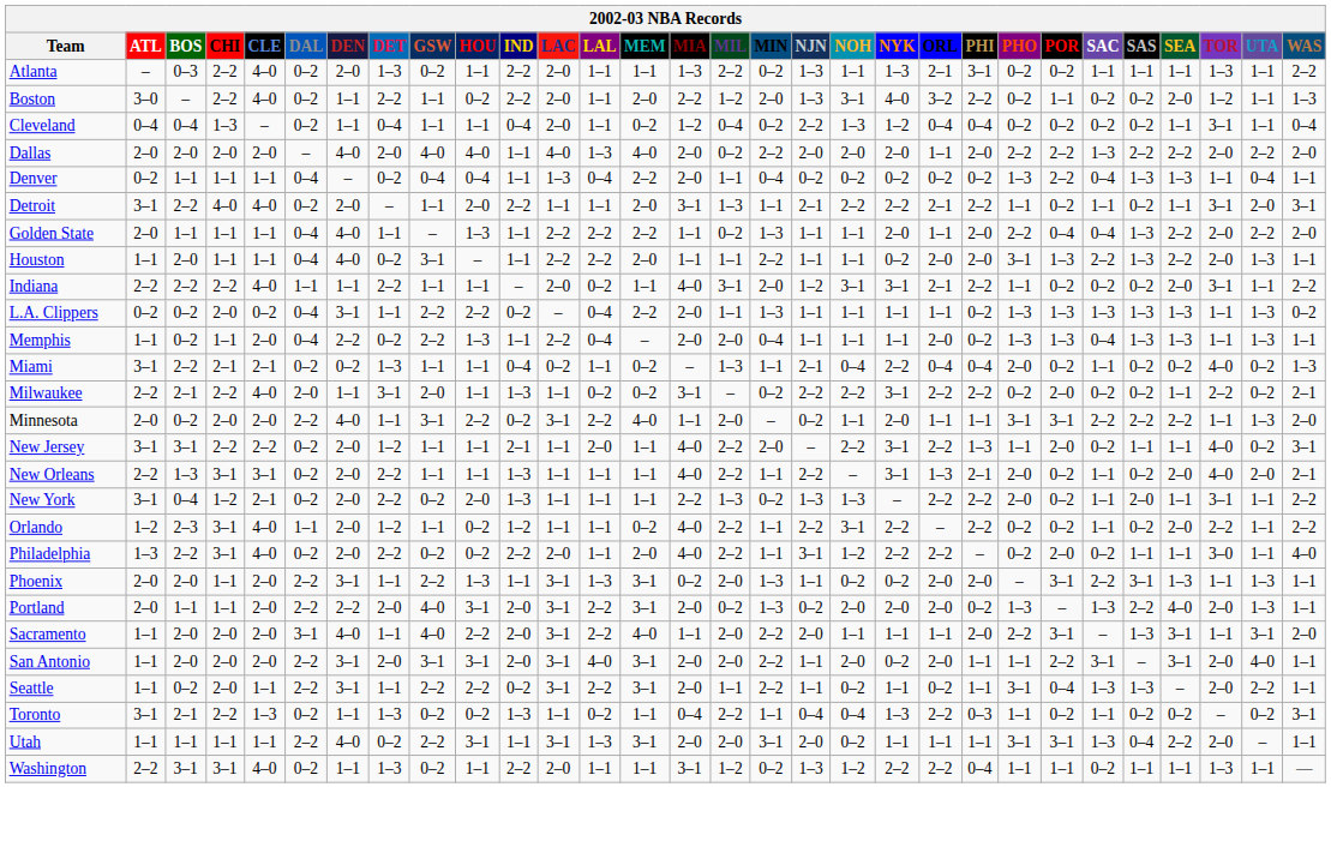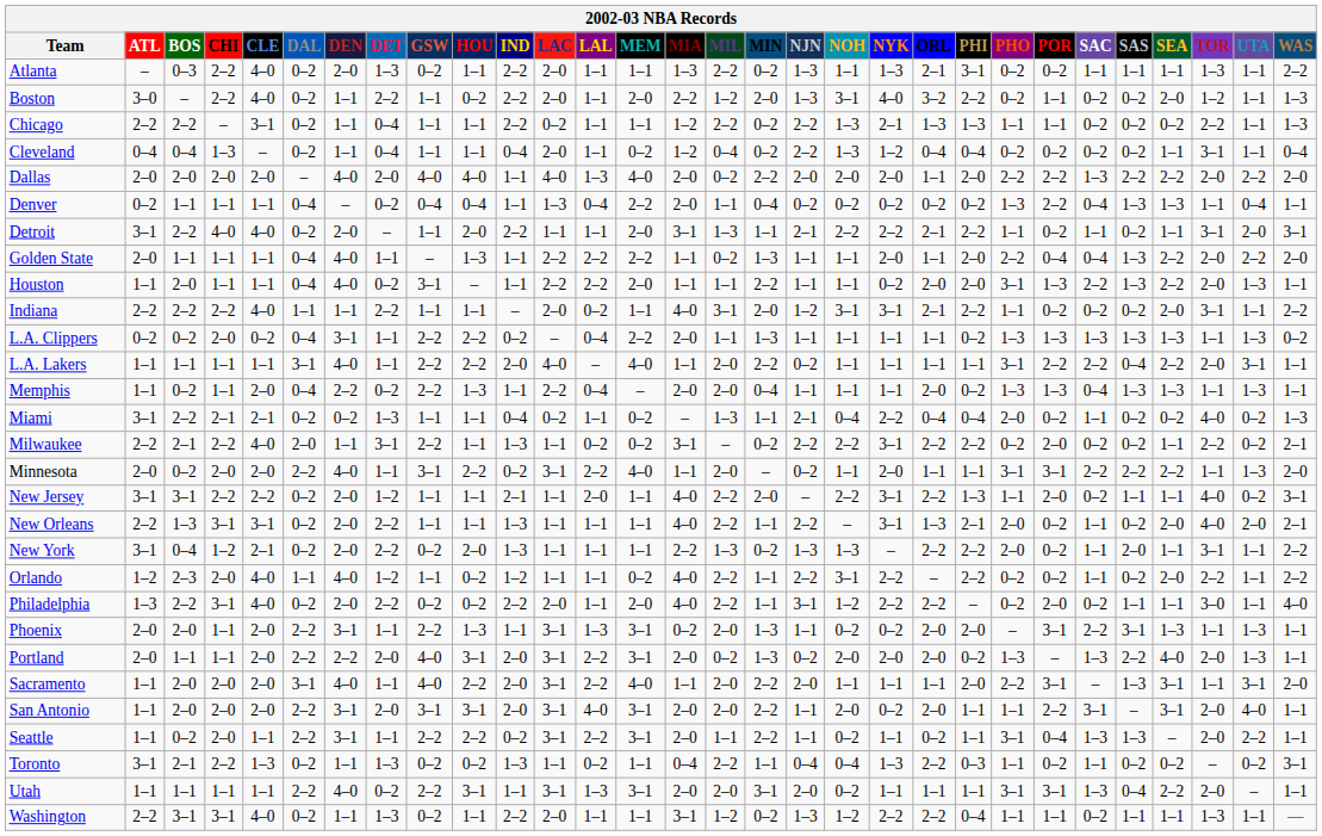+ row: Chicago | 2–2 | 2–2 | – | 3–1 | 0–2 | 1–1 | 0–4 | 1–1 | 1–1 | 2–2 | 0–2 | 1–1 | 1–1 | 1–2 | 2–2 | 0–2 | 2–2 | 1–3 | 2–1 | 1–3 | 1–3 | 1–1 | 1–1 | 0–2 | 0–2 | 0–2 | 2–2 | 1–1 | 1–3
+ row: L.A. Lakers | 1–1 | 1–1 | 1–1 | 1–1 | 3–1 | 4–0 | 1–1 | 2–2 | 2–2 | 2–0 | 4–0 | – | 4–0 | 1–1 | 2–0 | 2–2 | 0–2 | 1–1 | 1–1 | 1–1 | 1–1 | 3–1 | 2–2 | 2–2 | 0–4 | 2–2 | 2–0 | 3–1 | 1–1
Milwaukee | GSW: 2–0 -> 2–2
Orlando | CHI: 3–1 -> 2–0
Orlando | DEN: 2–0 -> 4–0
